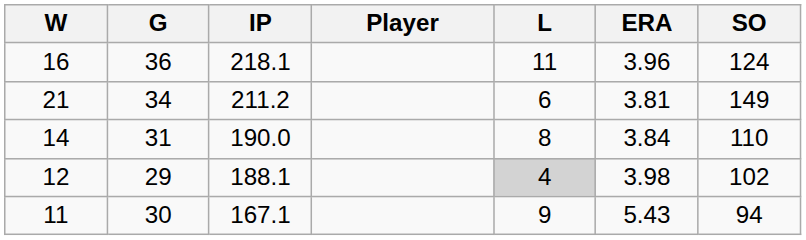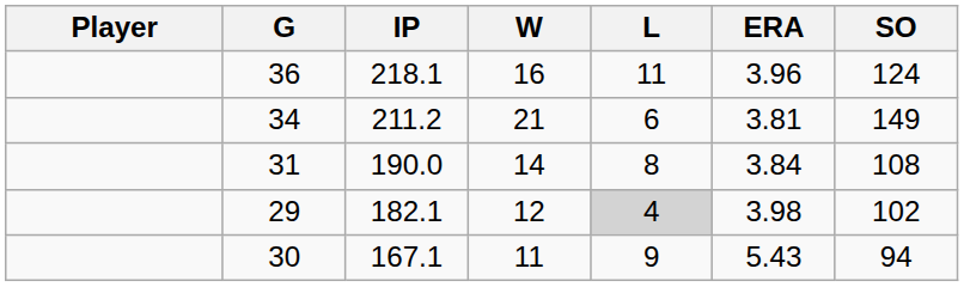columns swapped: Player <-> W
31 | SO: 110 -> 108
29 | IP: 188.1 -> 182.1
